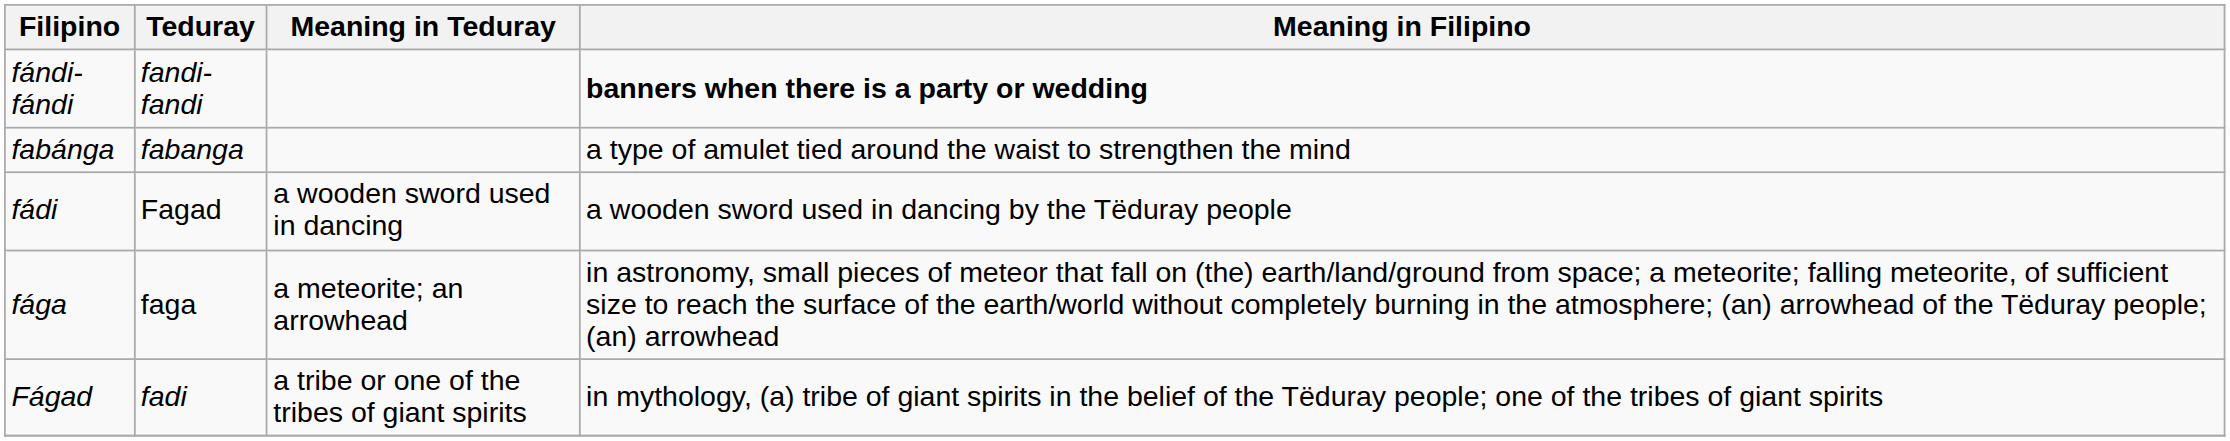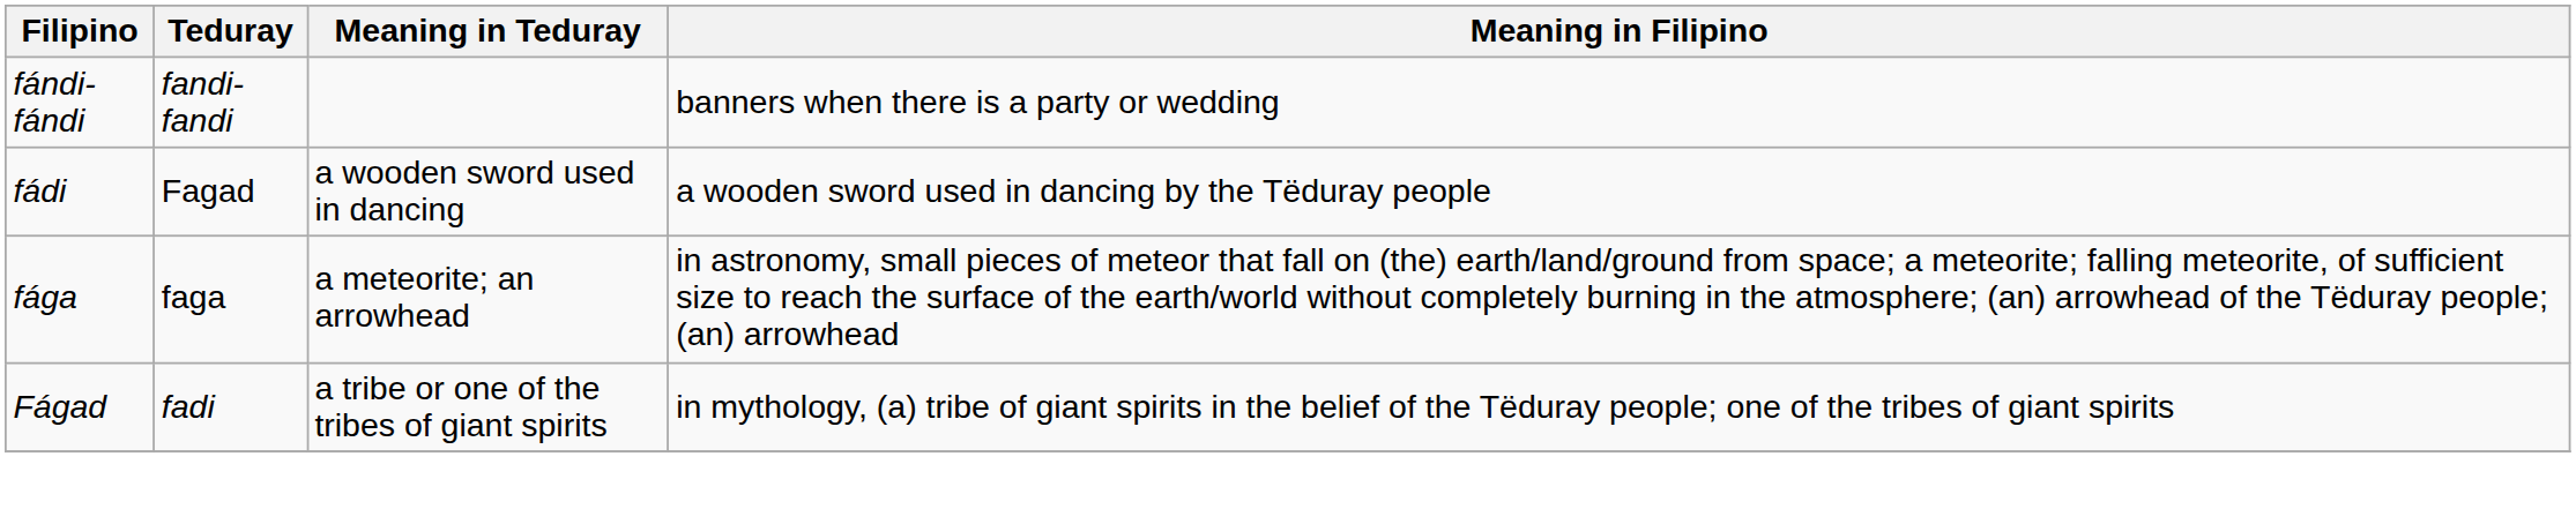fándi-fándi | Meaning in Filipino: bold -> normal
- row: fabánga | fabanga | a type of amulet tied around the waist to strengthen the mind
